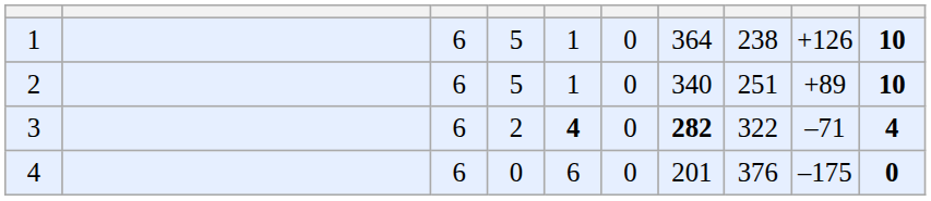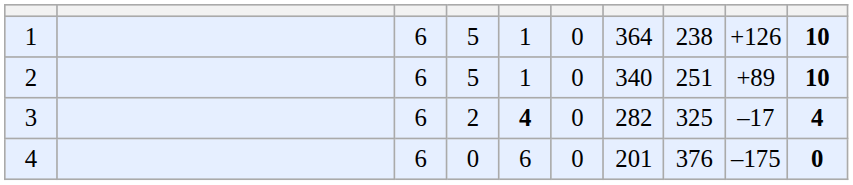3 | column 7: bold -> normal
3 | column 8: 322 -> 325
3 | column 9: –71 -> –17
